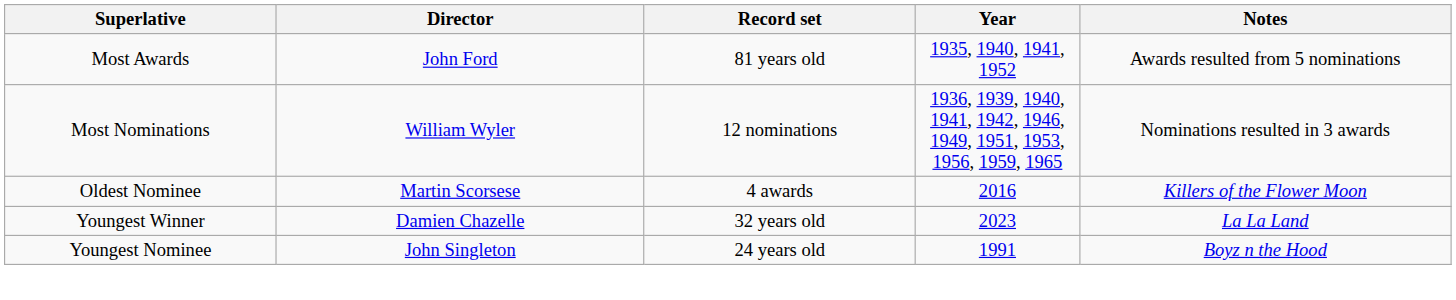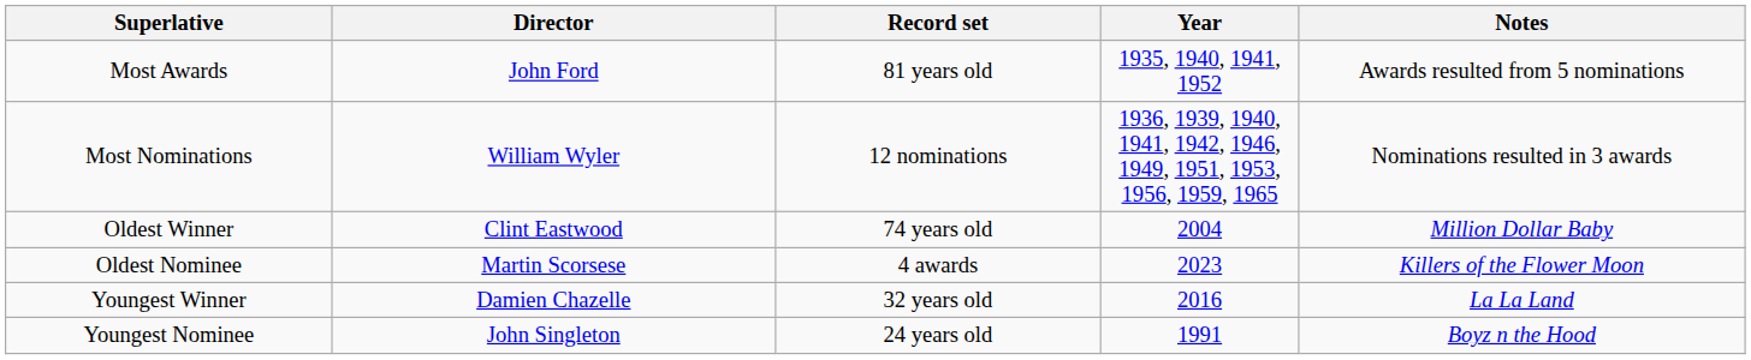+ row: Oldest Winner | Clint Eastwood | 74 years old | 2004 | Million Dollar Baby
Oldest Nominee | Year: 2016 -> 2023
Youngest Winner | Year: 2023 -> 2016
